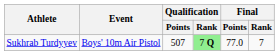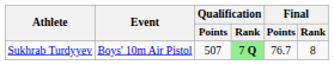Sukhrab Turdyyev | Final / Points: 77.0 -> 76.7
Sukhrab Turdyyev | Final / Rank: 7 -> 8
